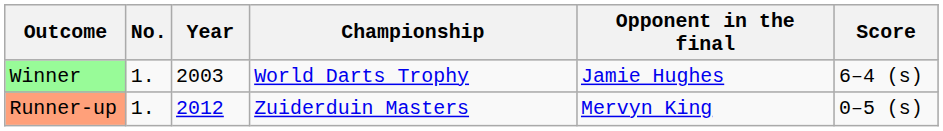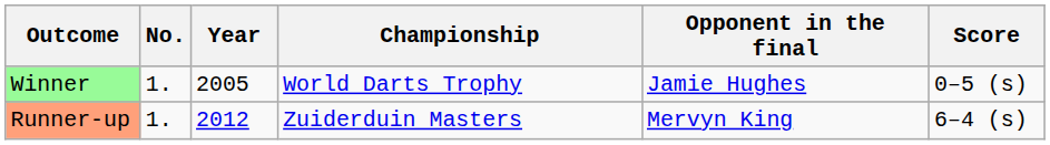Winner | Year: 2003 -> 2005
Winner | Score: 6–4 (s) -> 0–5 (s)
Runner-up | Score: 0–5 (s) -> 6–4 (s)
